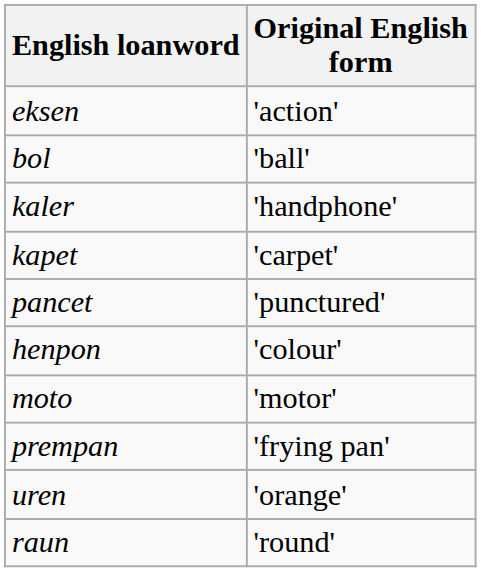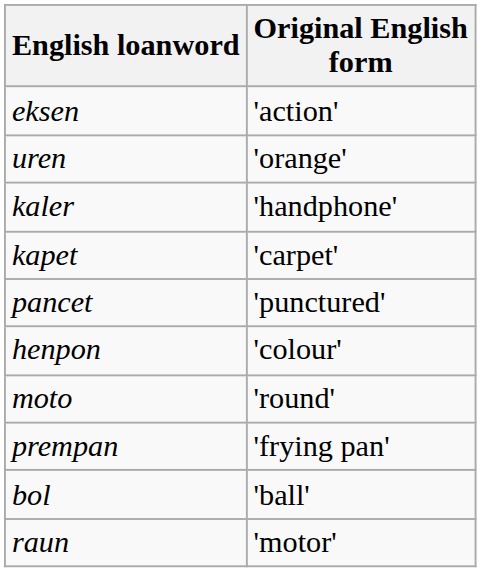rows swapped: bol <-> uren
moto | Original English form: 'motor' -> 'round'
raun | Original English form: 'round' -> 'motor'
